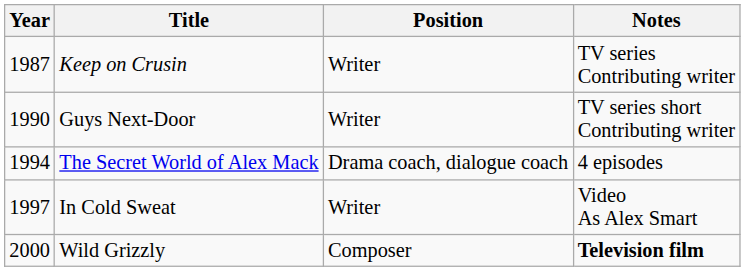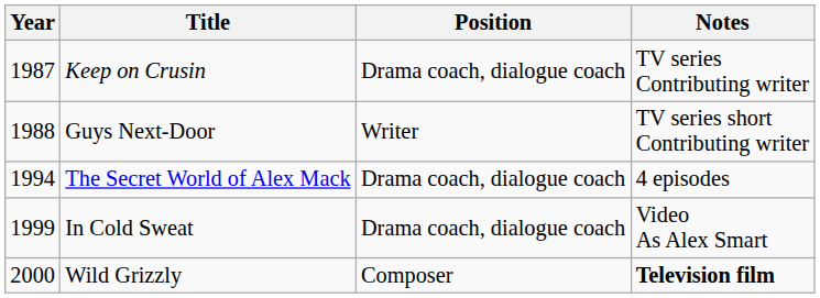Keep on Crusin | Position: Writer -> Drama coach, dialogue coach
Guys Next-Door | Year: 1990 -> 1988
In Cold Sweat | Year: 1997 -> 1999
In Cold Sweat | Position: Writer -> Drama coach, dialogue coach
